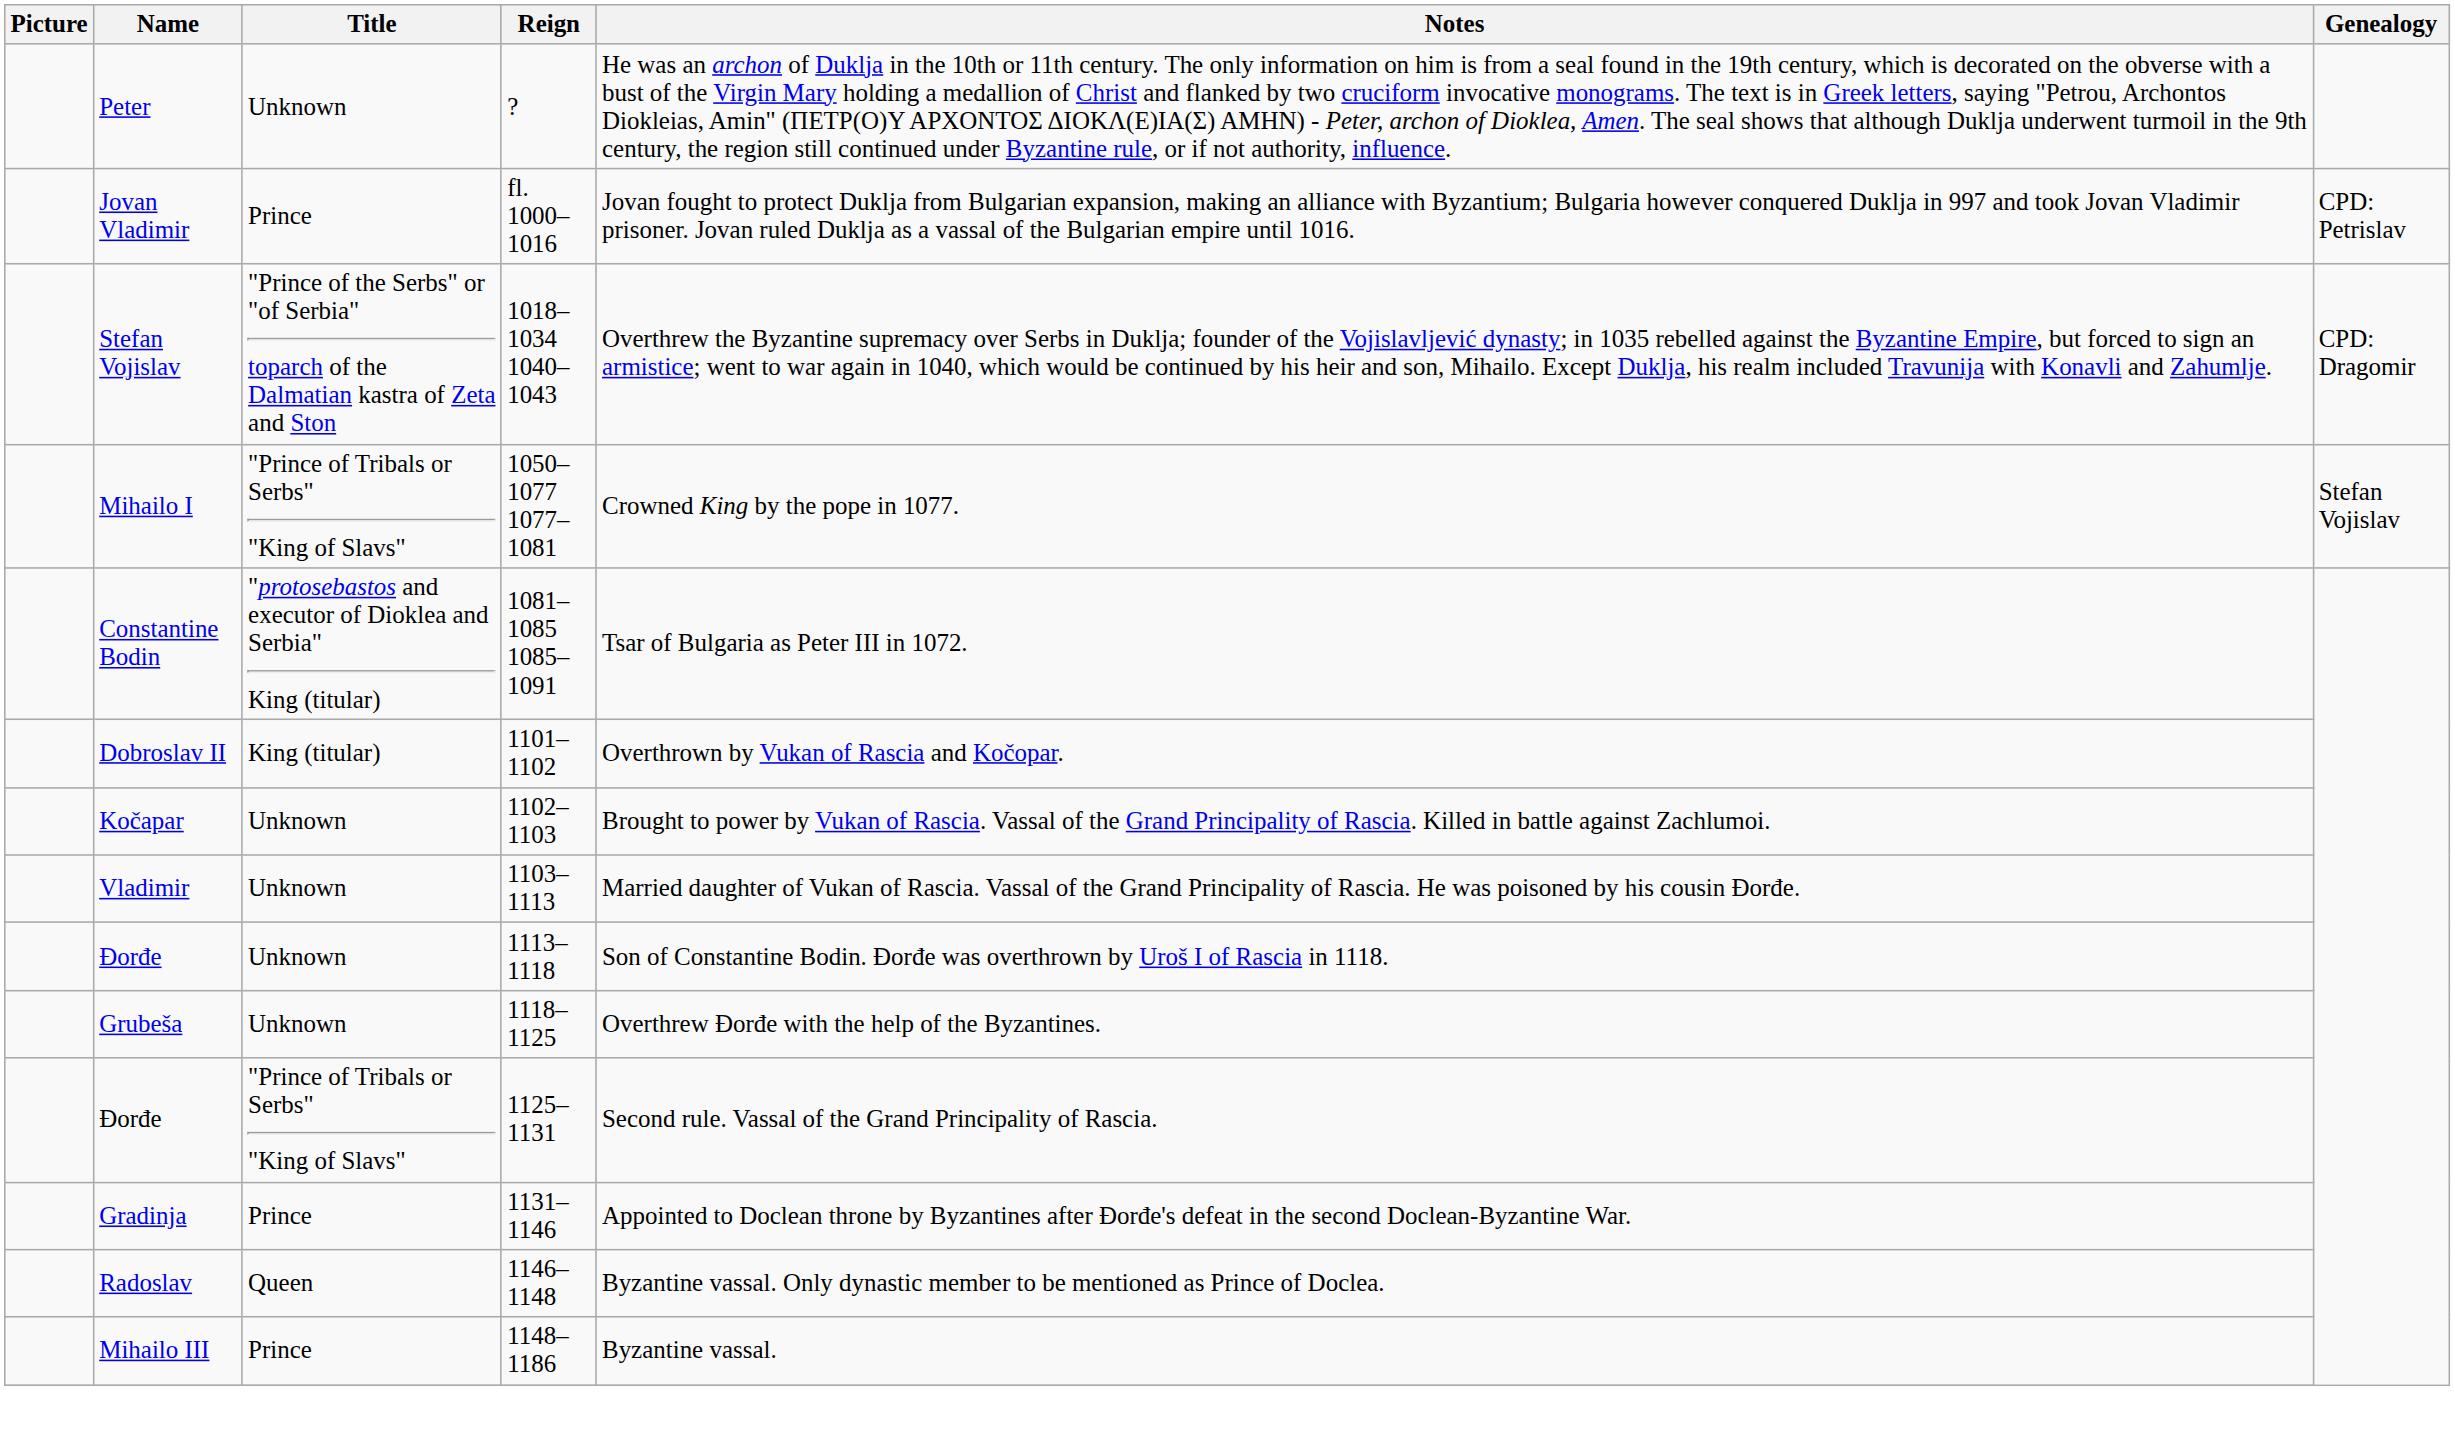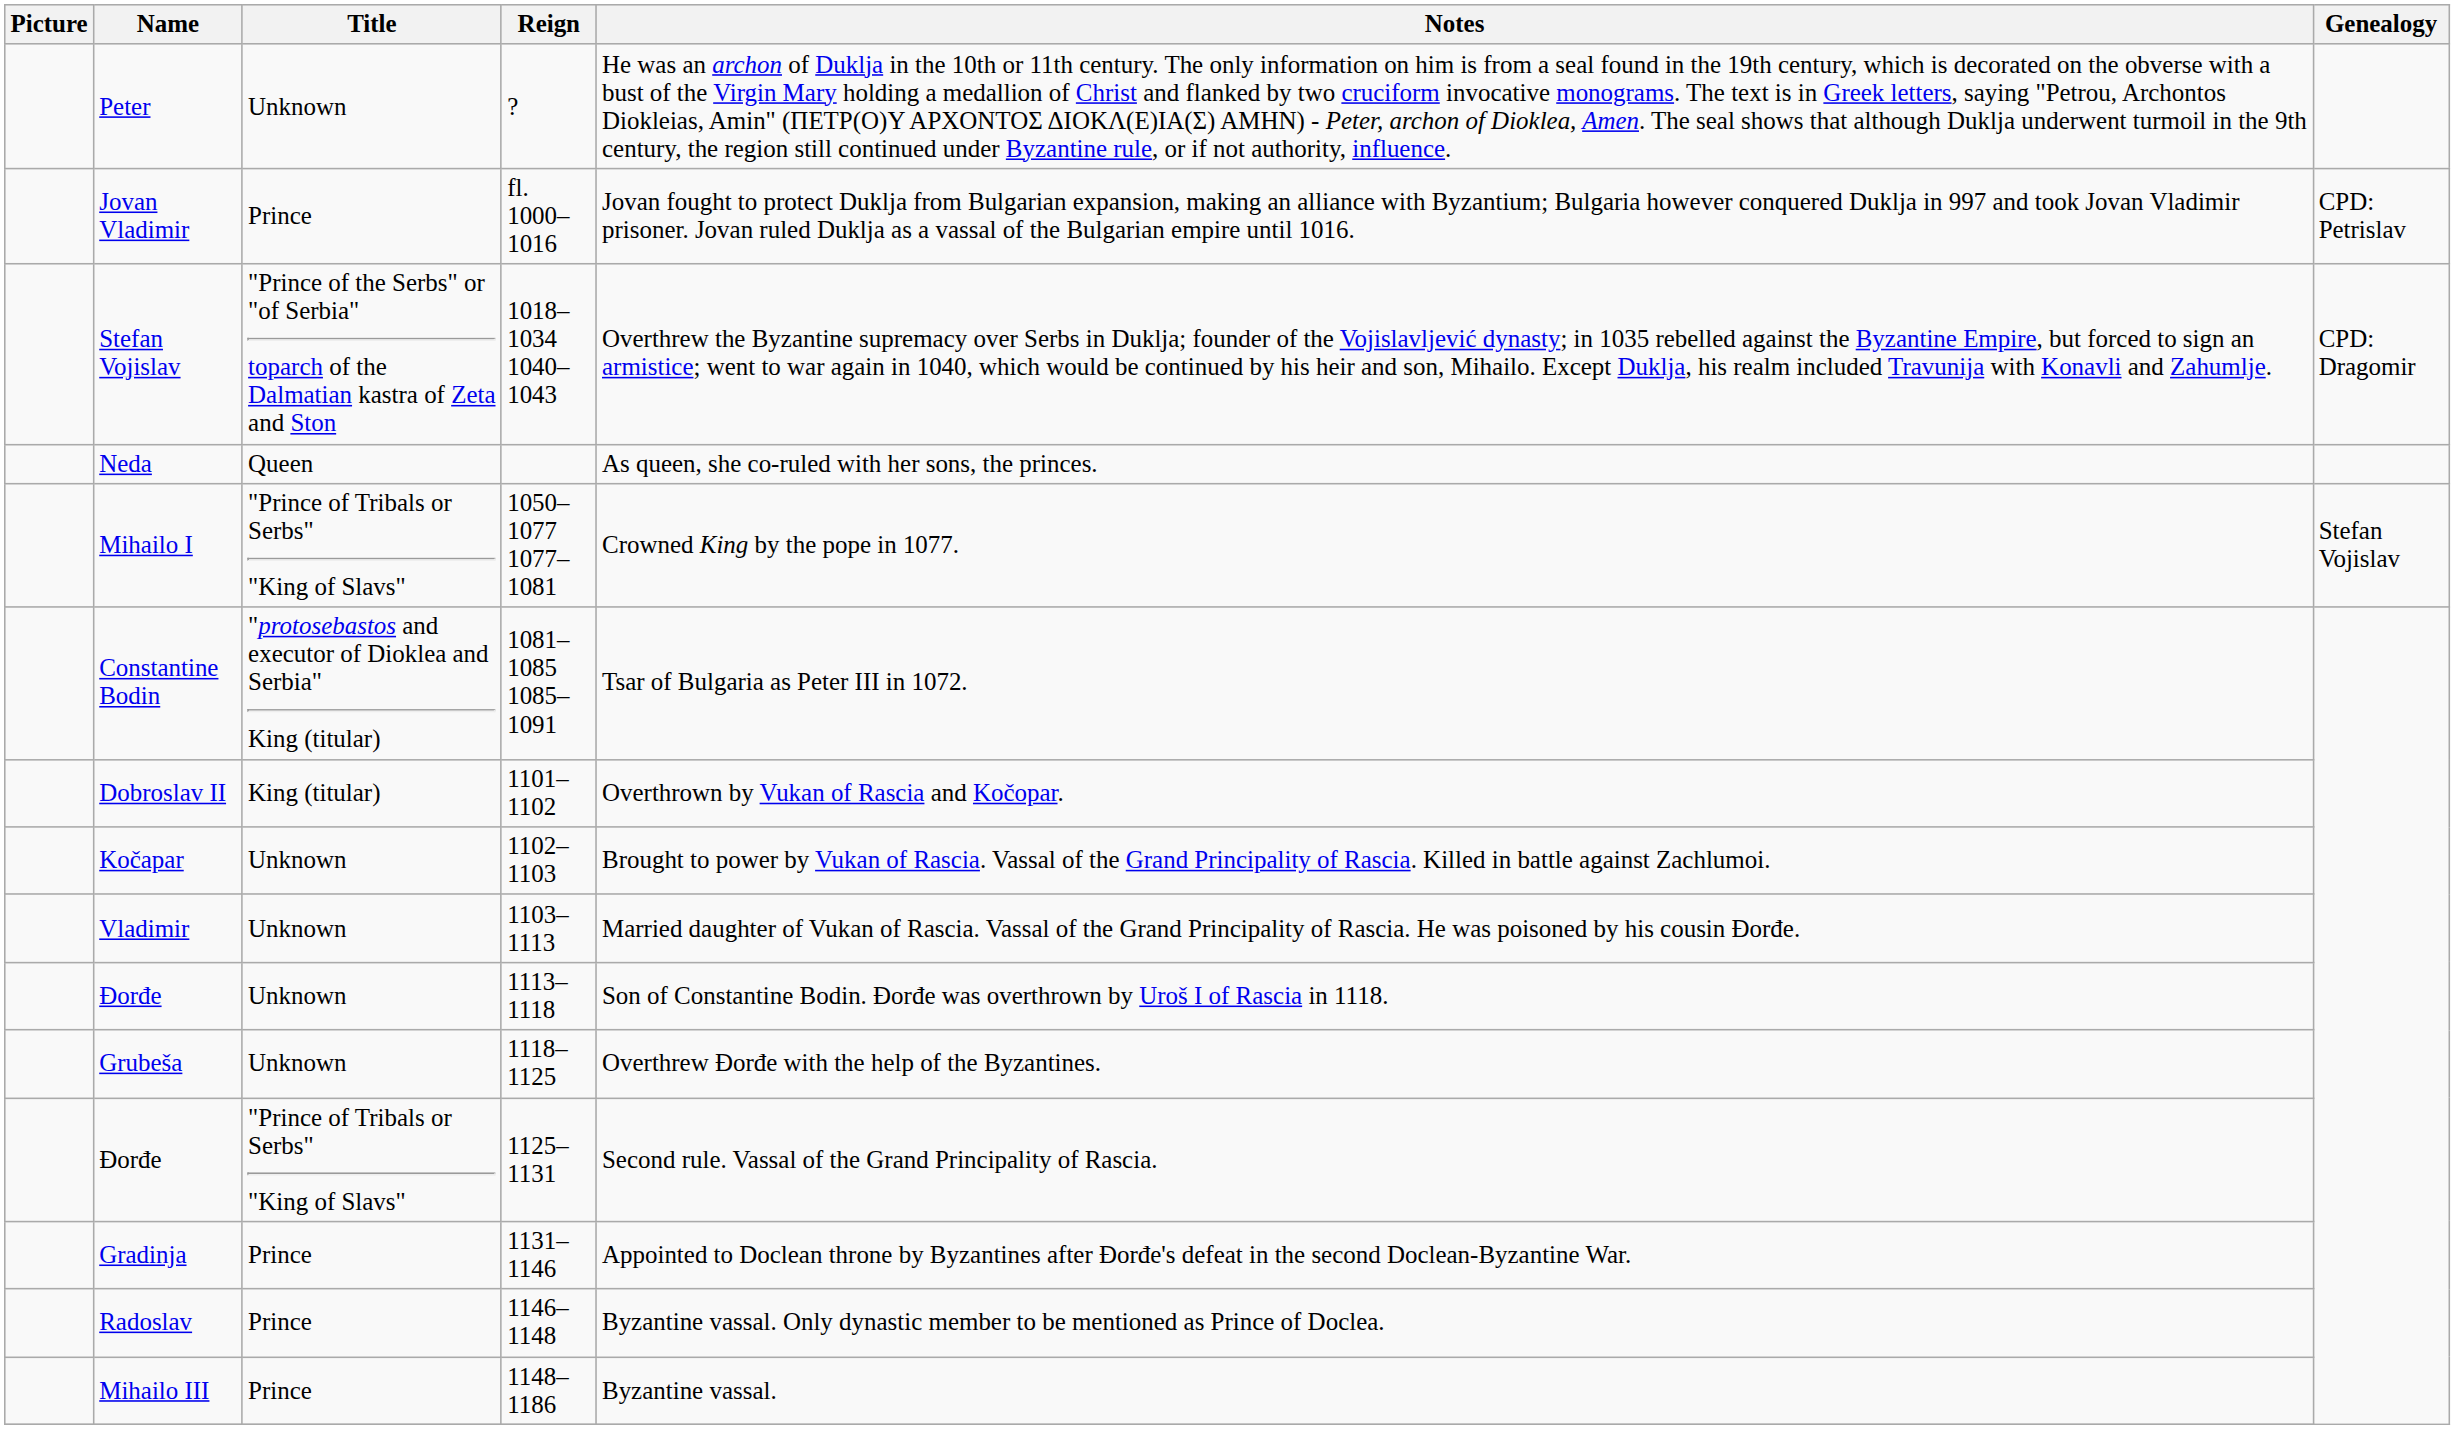+ row: Neda | Queen | As queen, she co-ruled with her sons, the princes.
Radoslav | Title: Queen -> Prince
